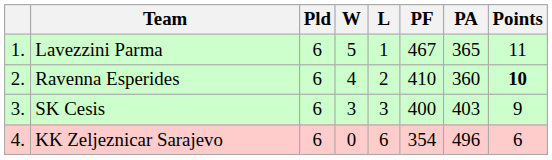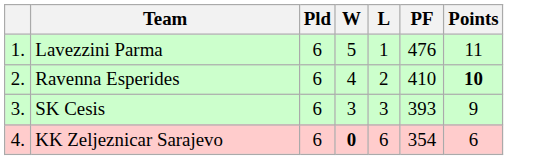- column: PA | 365 | 360 | 403 | 496
Lavezzini Parma | PF: 467 -> 476
SK Cesis | PF: 400 -> 393
KK Zeljeznicar Sarajevo | W: normal -> bold
